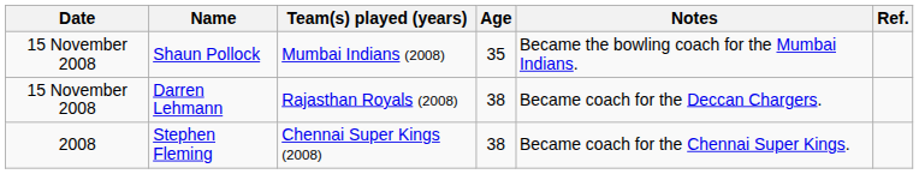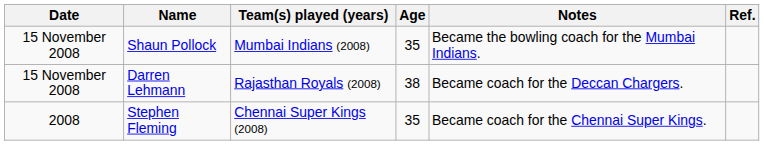Stephen Fleming | Age: 38 -> 35
